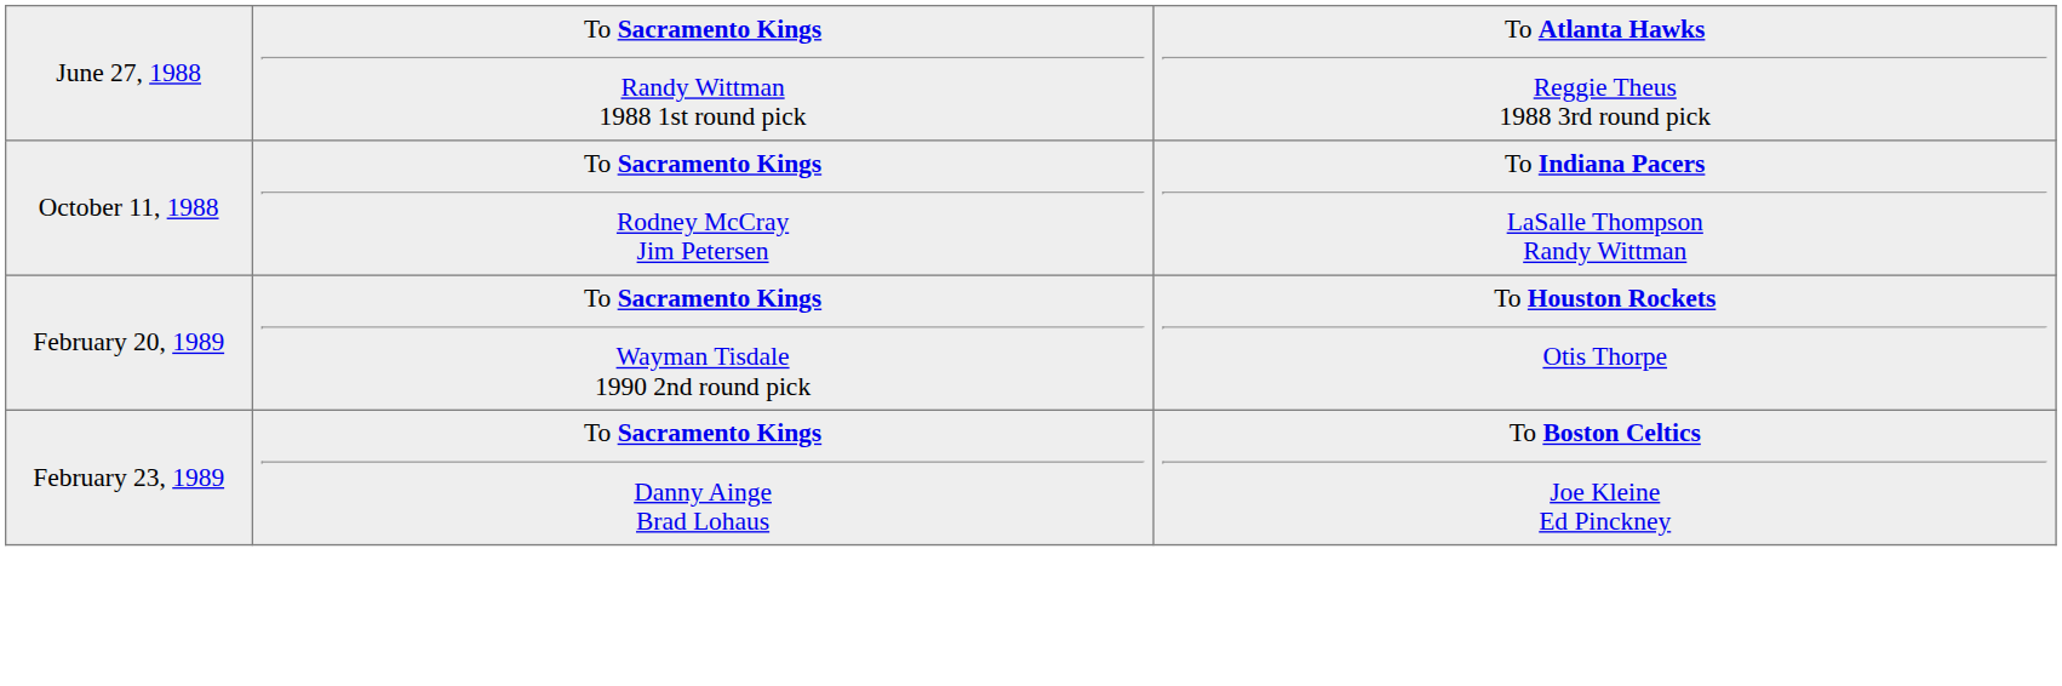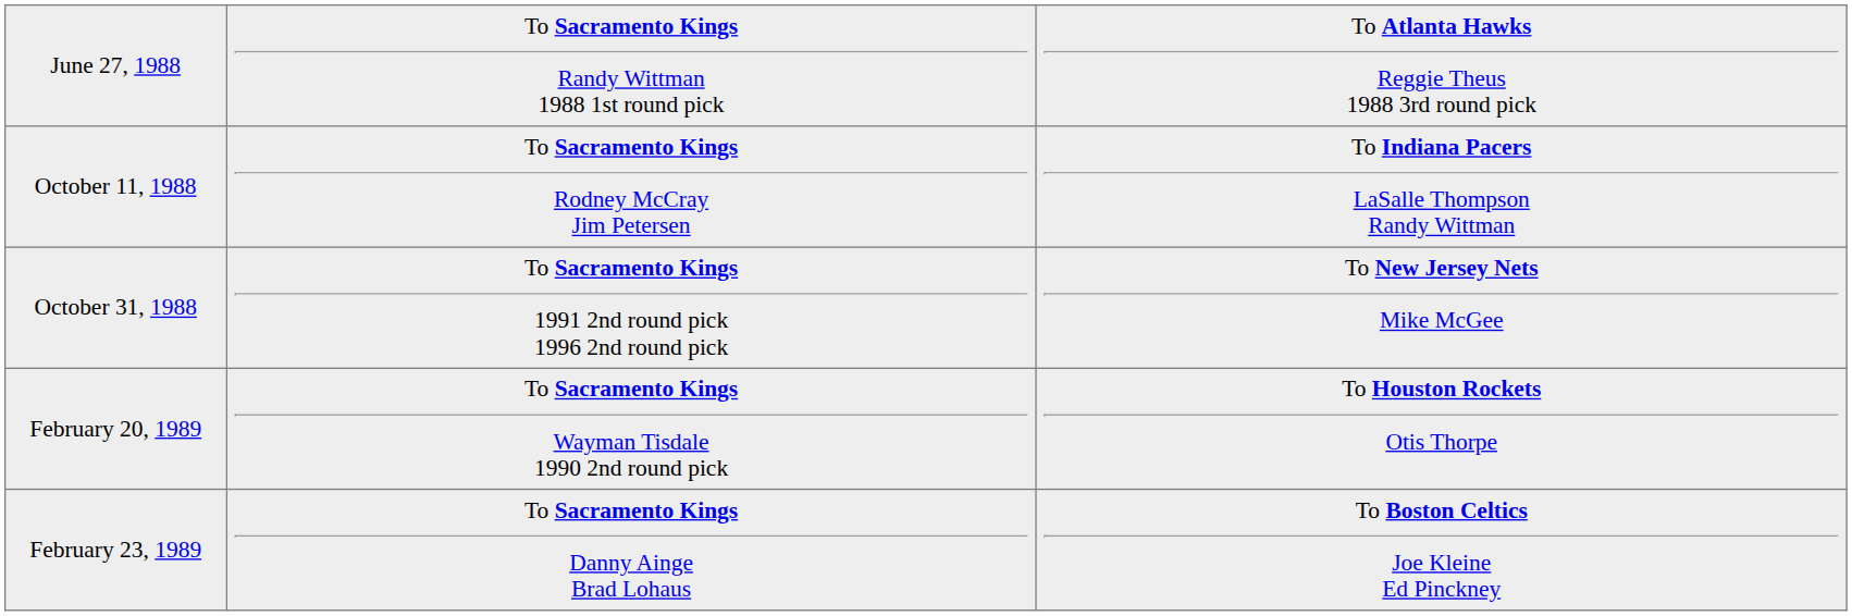+ row: October 31, 1988 | To Sacramento Kings 1991 2nd round pick 1996 2nd round pick | To New Jersey Nets Mike McGee
